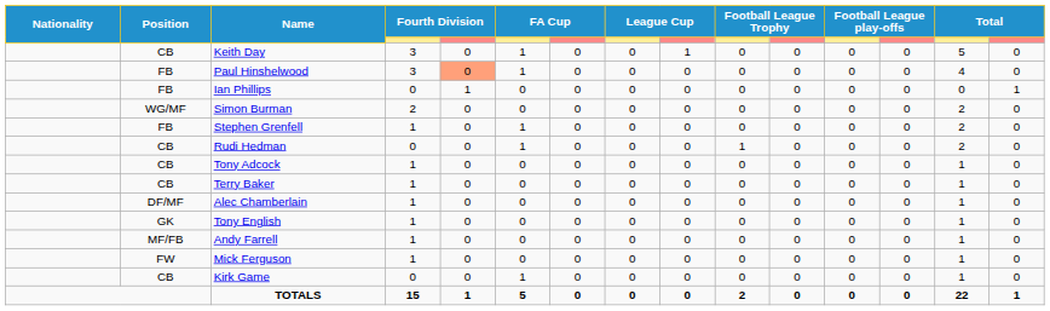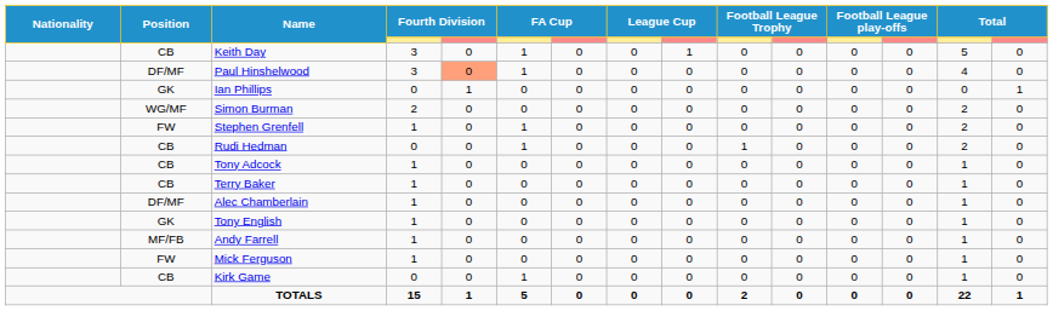Paul Hinshelwood | Position: FB -> DF/MF
Ian Phillips | Position: FB -> GK
Stephen Grenfell | Position: FB -> FW
